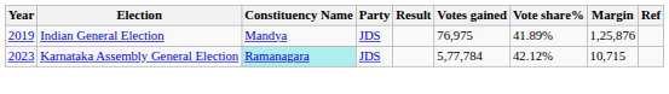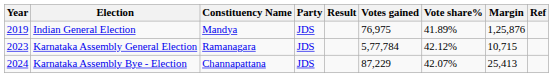Karnataka Assembly General Election | Constituency Name: paleturquoise background -> no background
+ row: 2024 | Karnataka Assembly Bye - Election | Channapattana | JDS | 87,229 | 42.07% | 25,413
